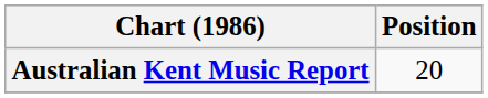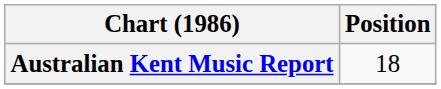Australian Kent Music Report | Position: 20 -> 18
